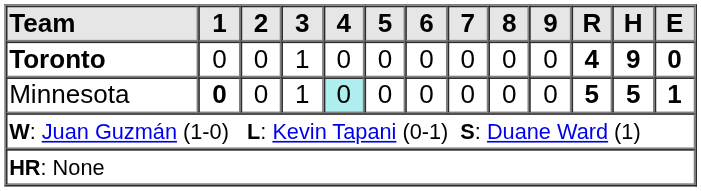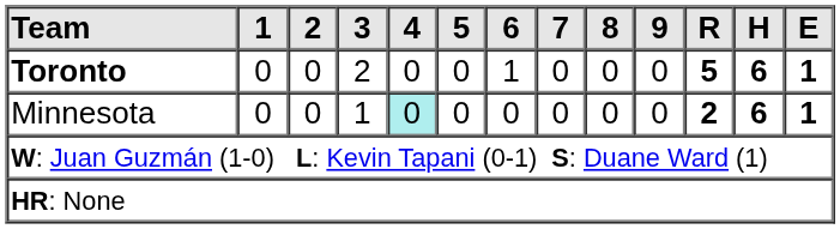Toronto | 3: 1 -> 2
Toronto | 6: 0 -> 1
Toronto | R: 4 -> 5
Toronto | H: 9 -> 6
Toronto | E: 0 -> 1
Minnesota | 1: bold -> normal
Minnesota | R: 5 -> 2
Minnesota | H: 5 -> 6
